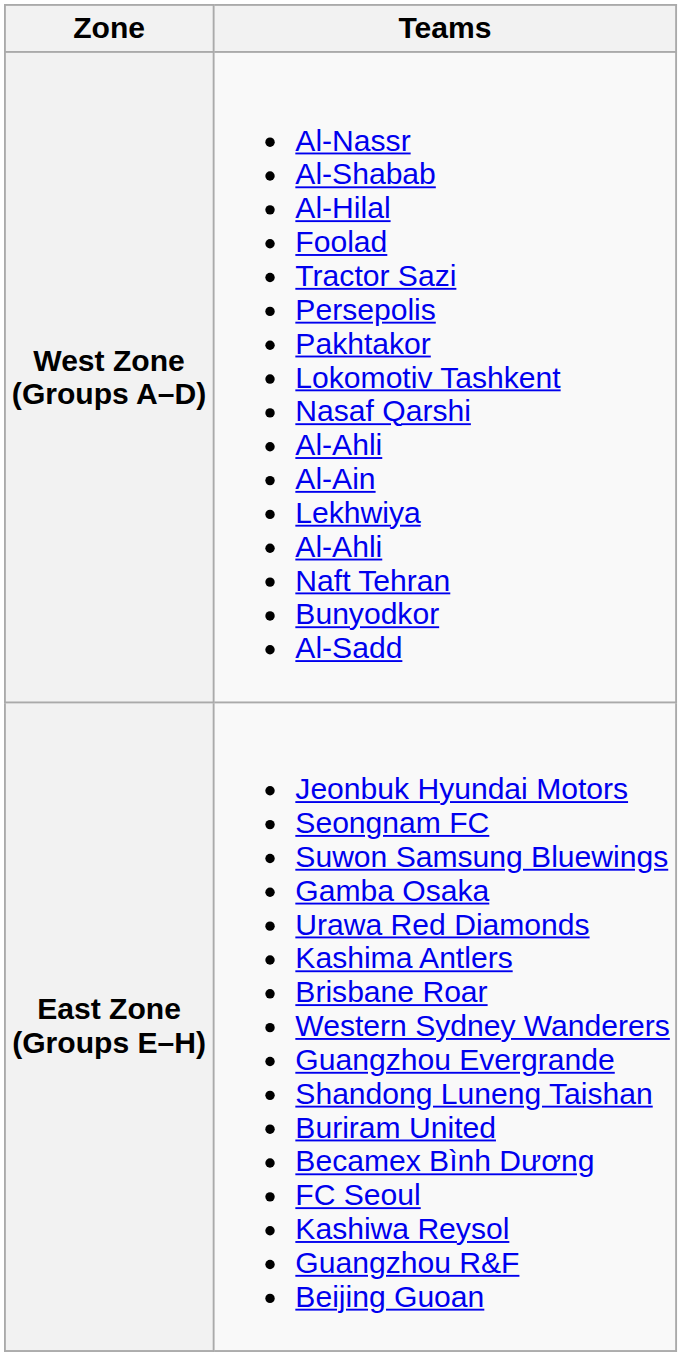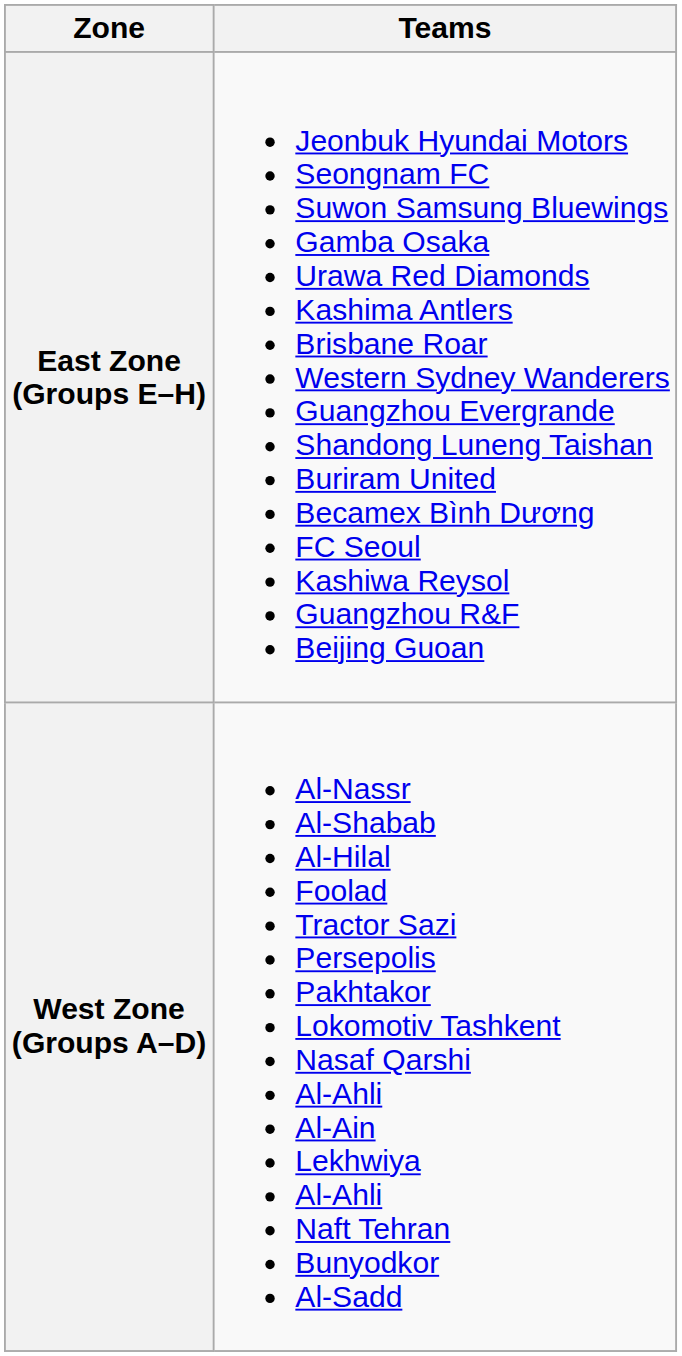rows swapped: West Zone (Groups A–D) <-> East Zone (Groups E–H)
